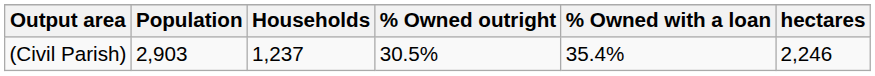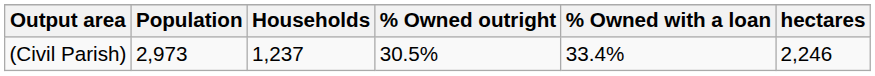(Civil Parish) | Population: 2,903 -> 2,973
(Civil Parish) | % Owned with a loan: 35.4% -> 33.4%
